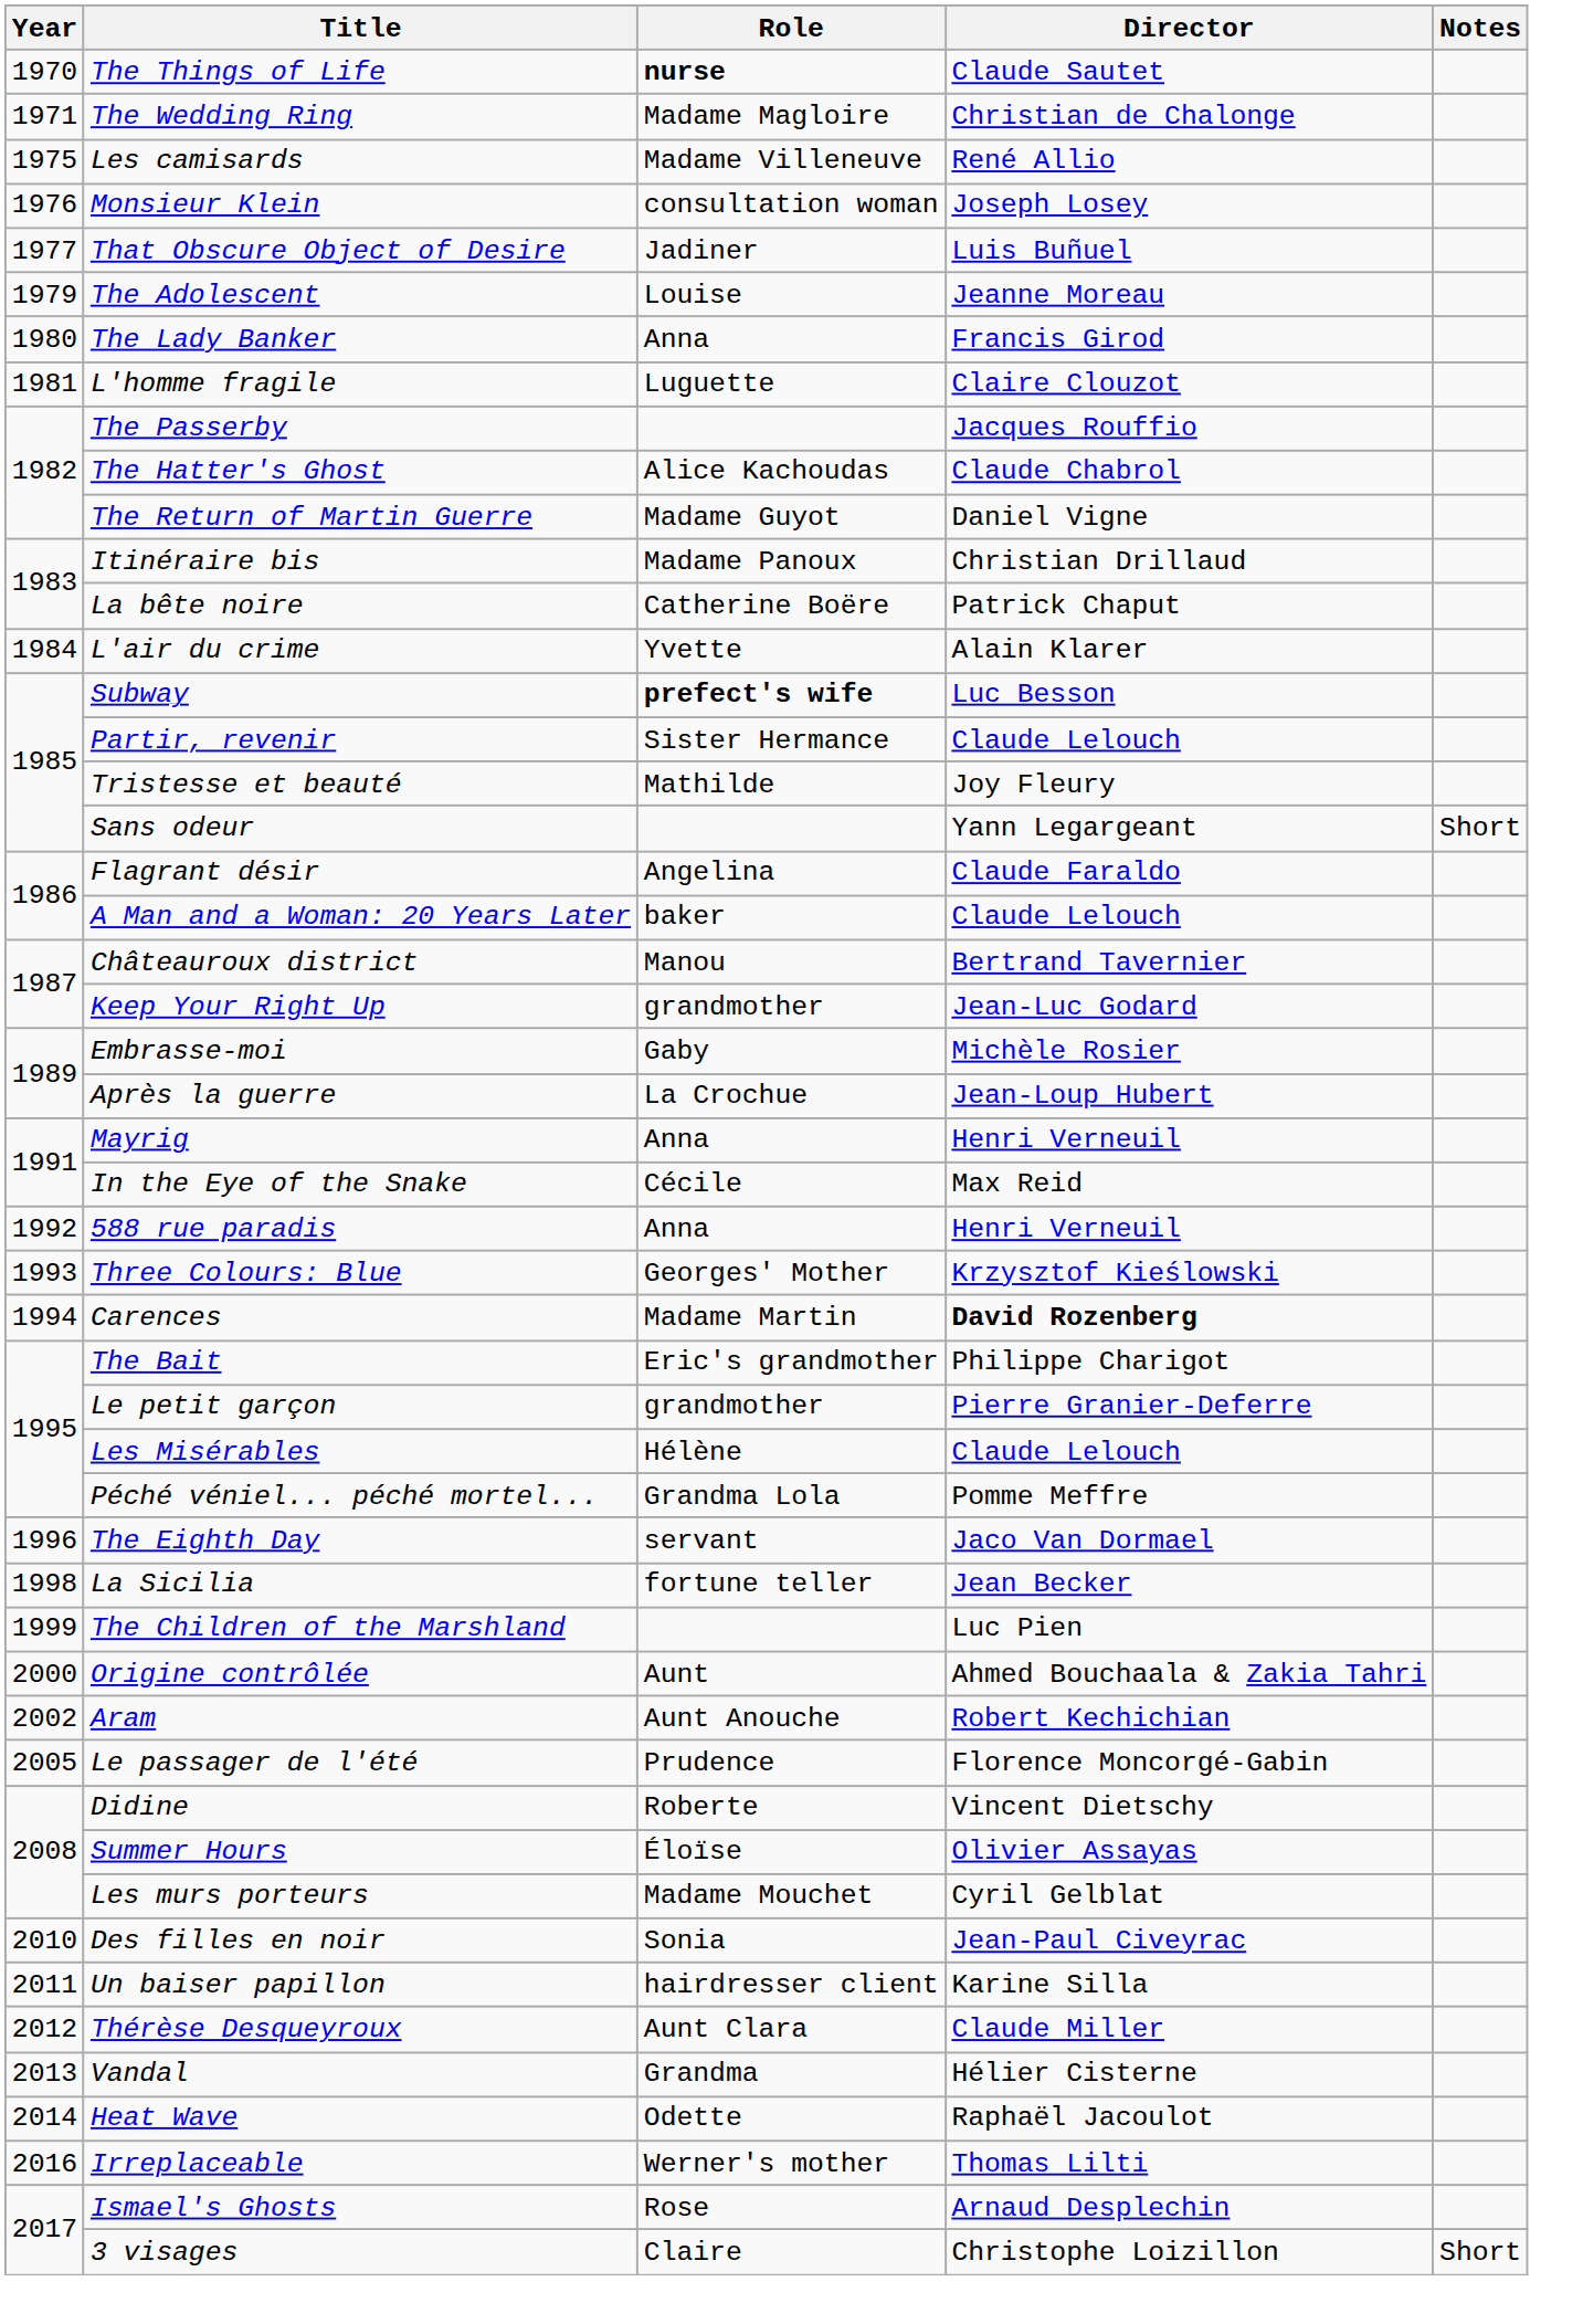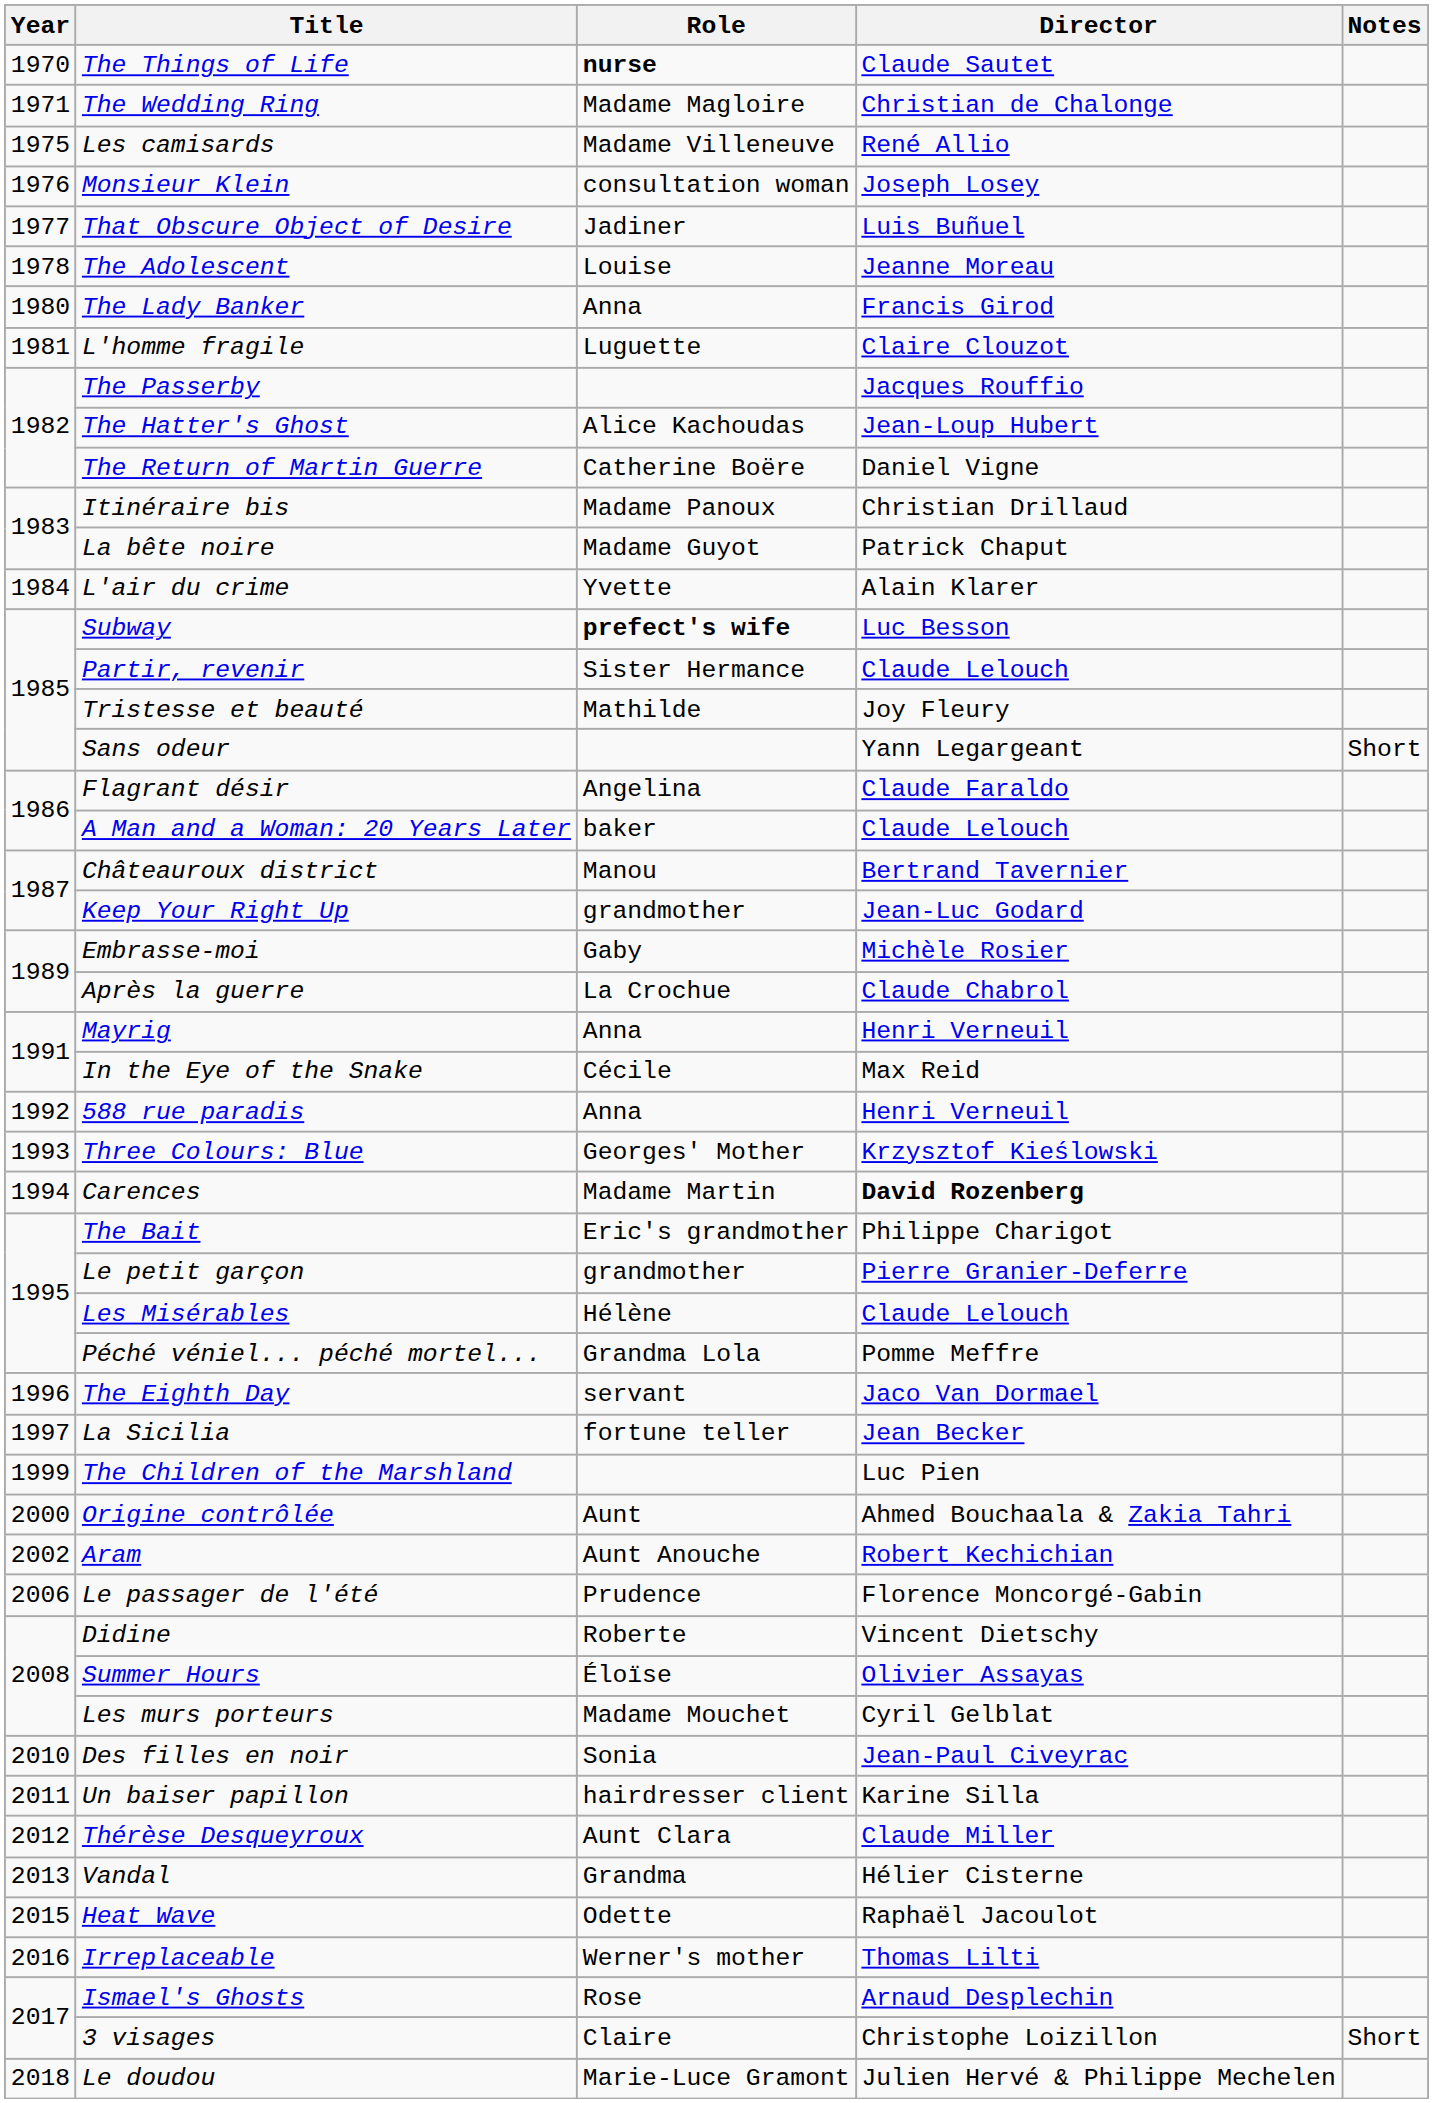The Adolescent | Year: 1979 -> 1978
The Hatter's Ghost | Director: Claude Chabrol -> Jean-Loup Hubert
The Return of Martin Guerre | Role: Madame Guyot -> Catherine Boëre
La bête noire | Role: Catherine Boëre -> Madame Guyot
Après la guerre | Director: Jean-Loup Hubert -> Claude Chabrol
La Sicilia | Year: 1998 -> 1997
Le passager de l'été | Year: 2005 -> 2006
Heat Wave | Year: 2014 -> 2015
+ row: 2018 | Le doudou | Marie-Luce Gramont | Julien Hervé & Philippe Mechelen
